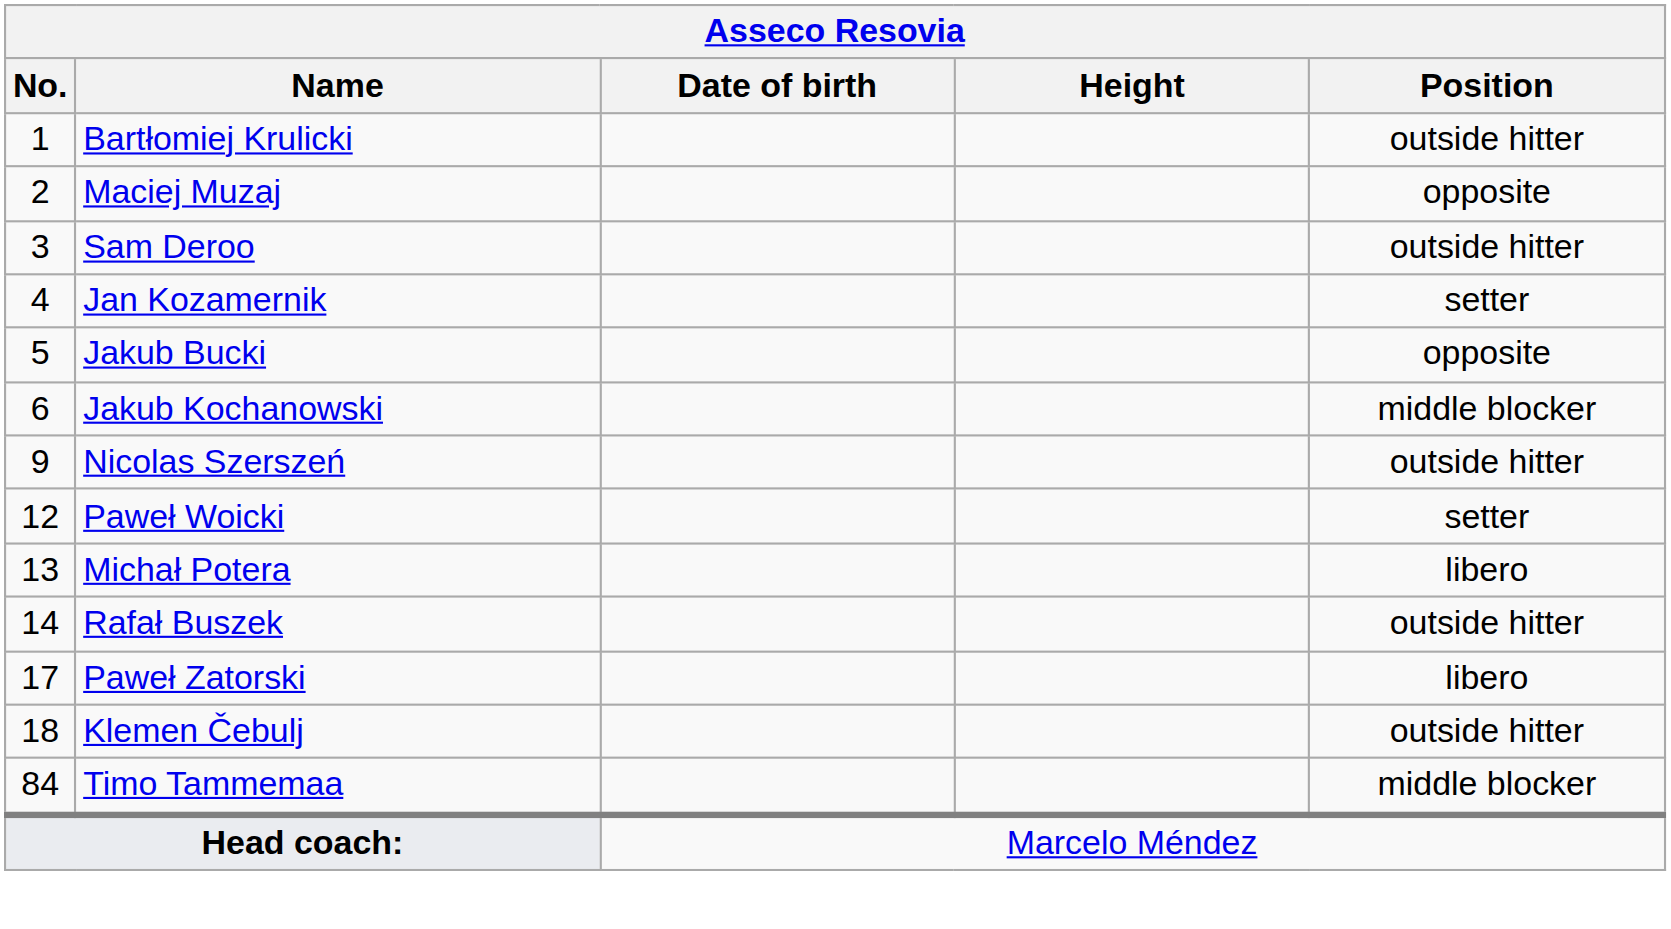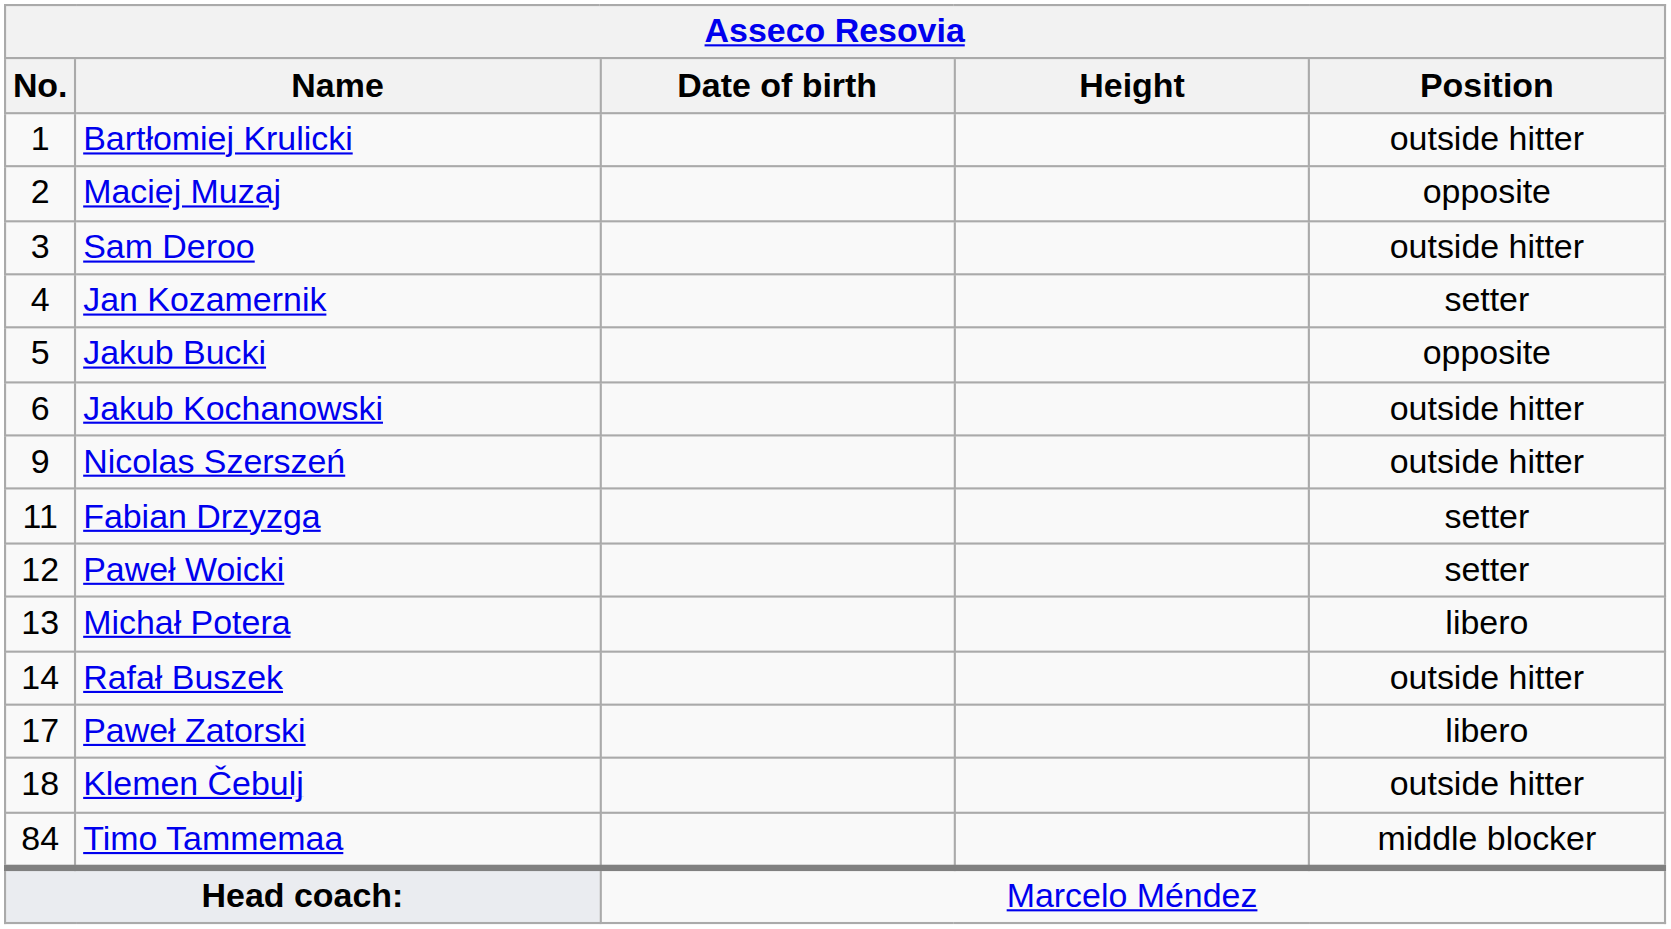Jakub Kochanowski | Position: middle blocker -> outside hitter
+ row: 11 | Fabian Drzyzga | setter
